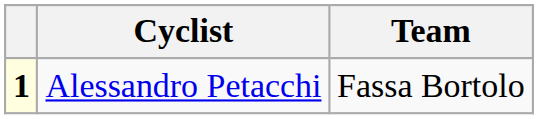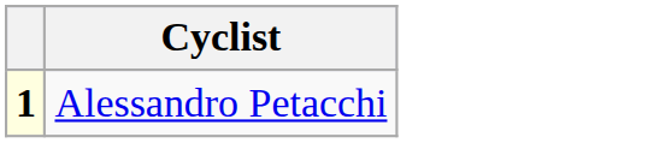- column: Team | Fassa Bortolo
